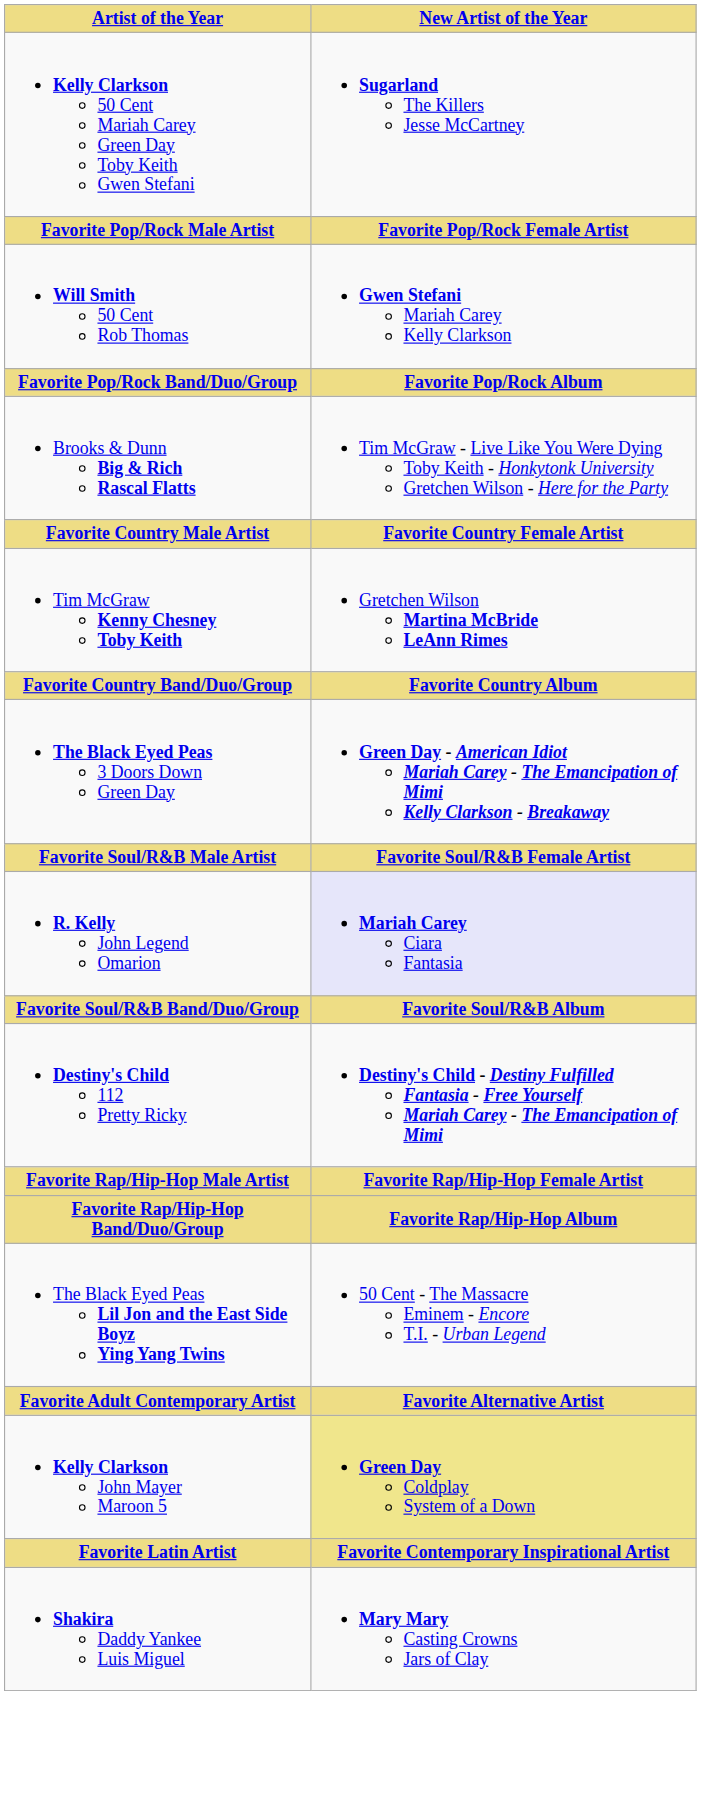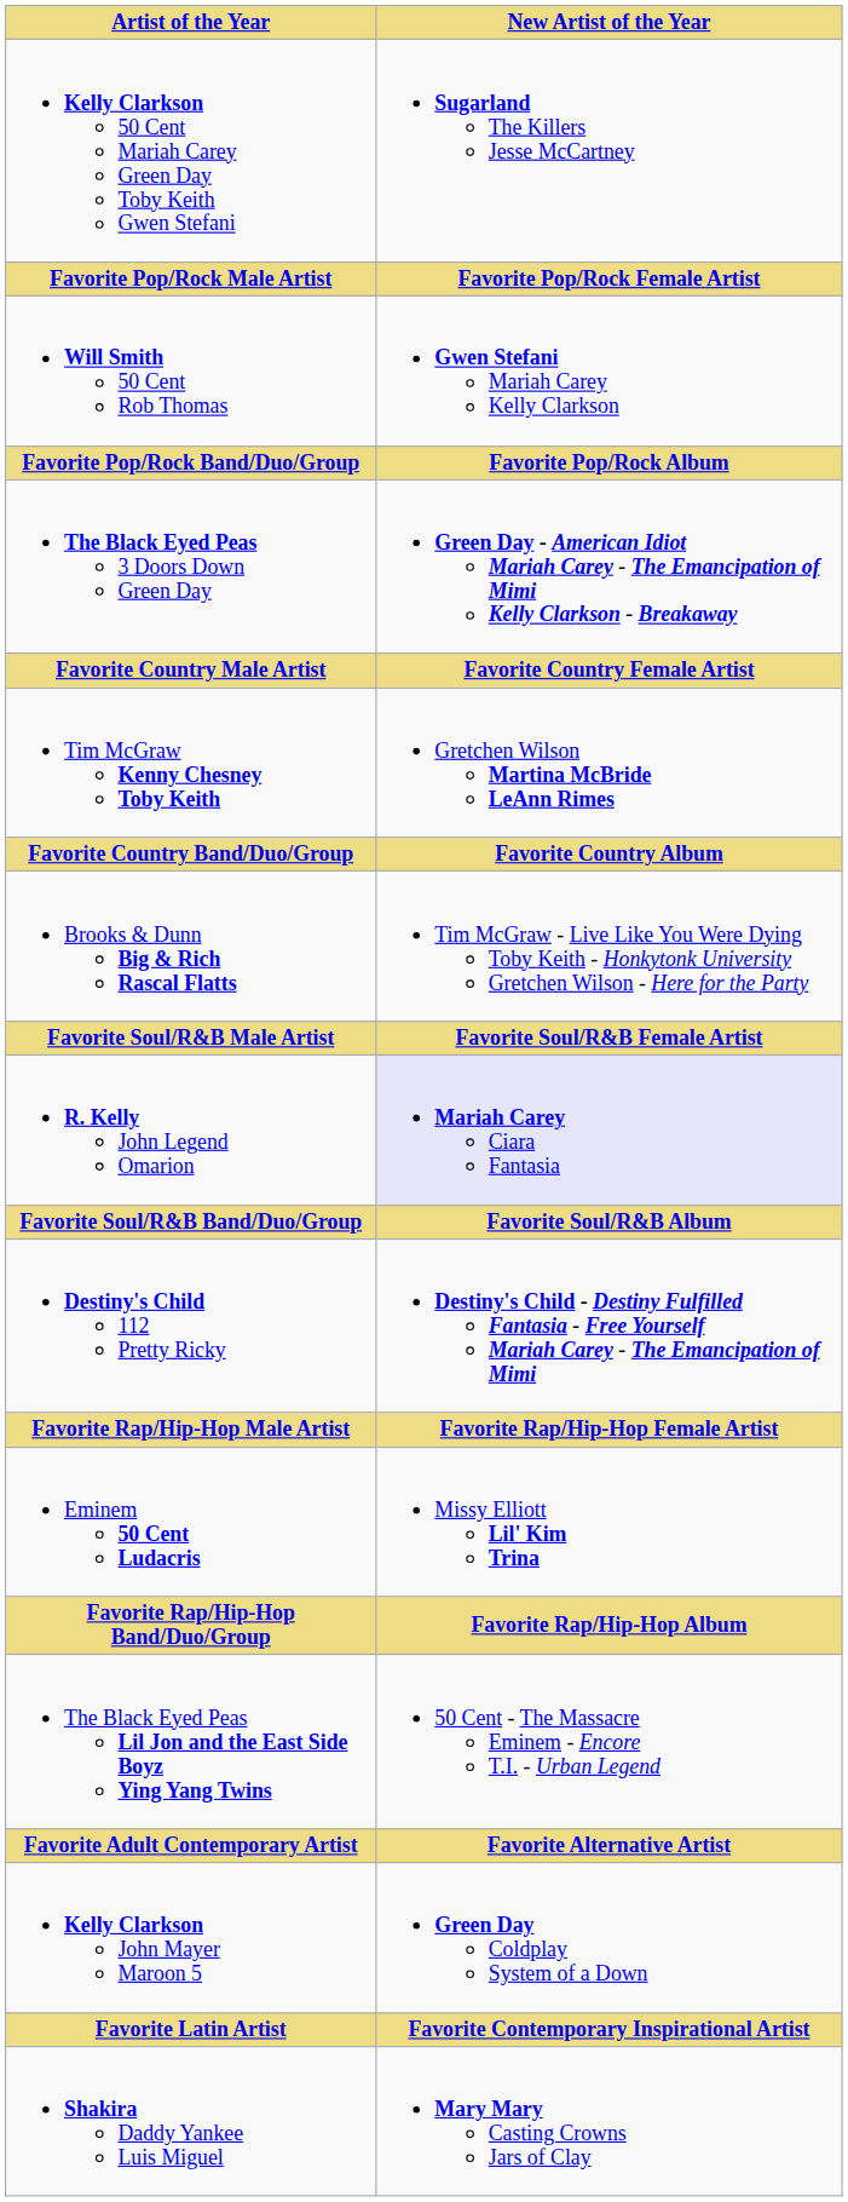rows swapped: The Black Eyed Peas 3 Doors Down Green Day <-> Brooks & Dunn Big & Rich Rascal Flatts
+ row: Eminem 50 Cent Ludacris | Missy Elliott Lil' Kim Trina
Kelly Clarkson John Mayer Maroon 5 | New Artist of the Year: khaki background -> no background
